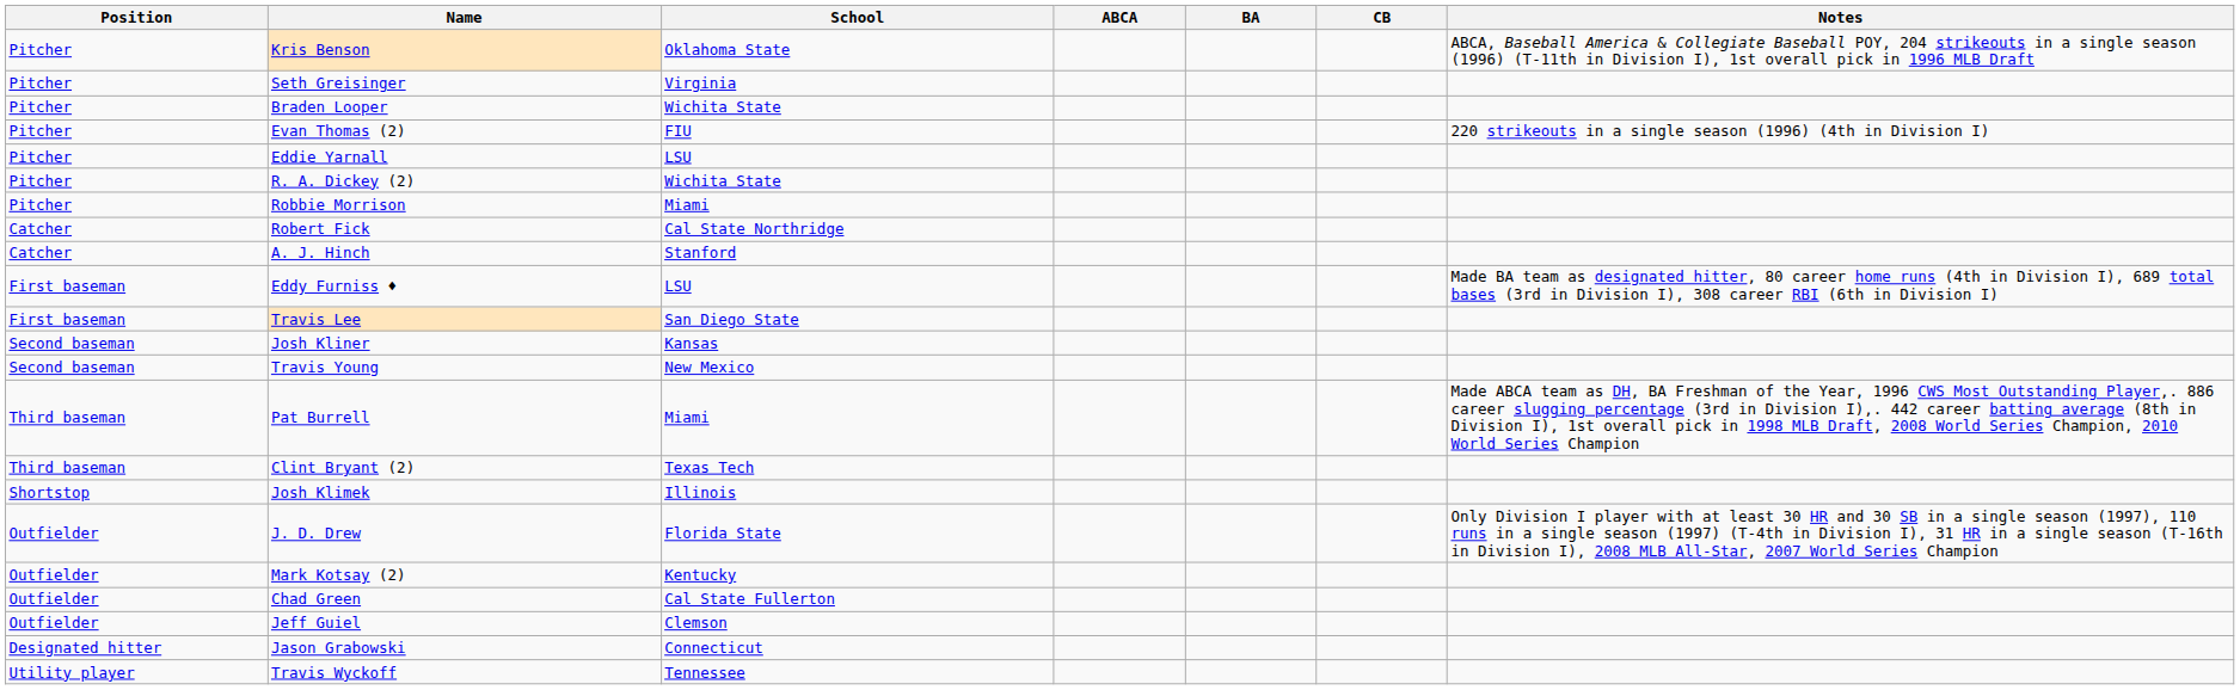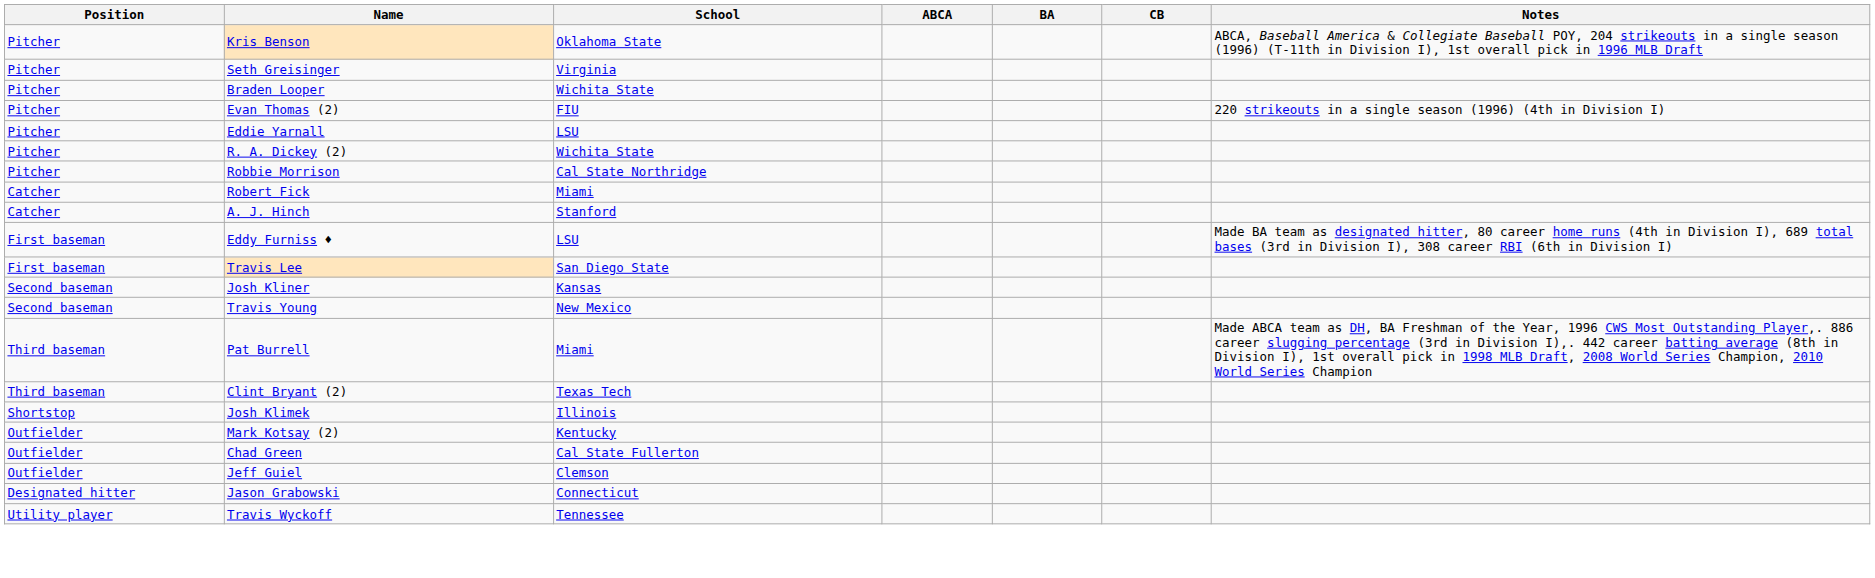Robbie Morrison | School: Miami -> Cal State Northridge
Robert Fick | School: Cal State Northridge -> Miami
- row: Outfielder | J. D. Drew | Florida State | Only Division I player with at least 30 HR and 30 SB in a single season (1997), 110 runs in a single season (1997) (T-4th in Division I), 31 HR in a single season (T-16th in Division I), 2008 MLB All-Star, 2007 World Series Champion
